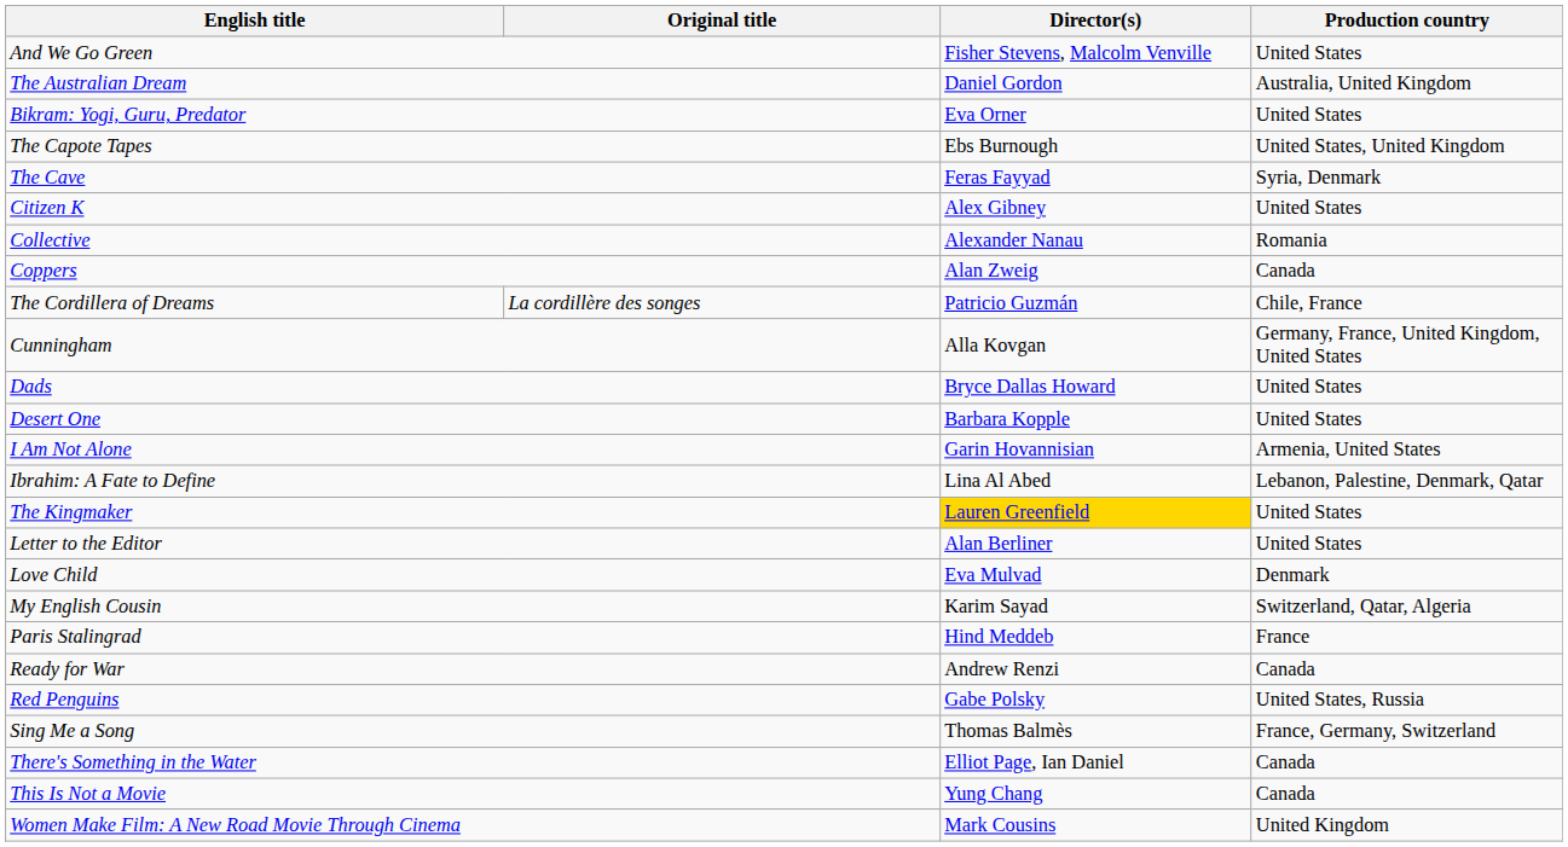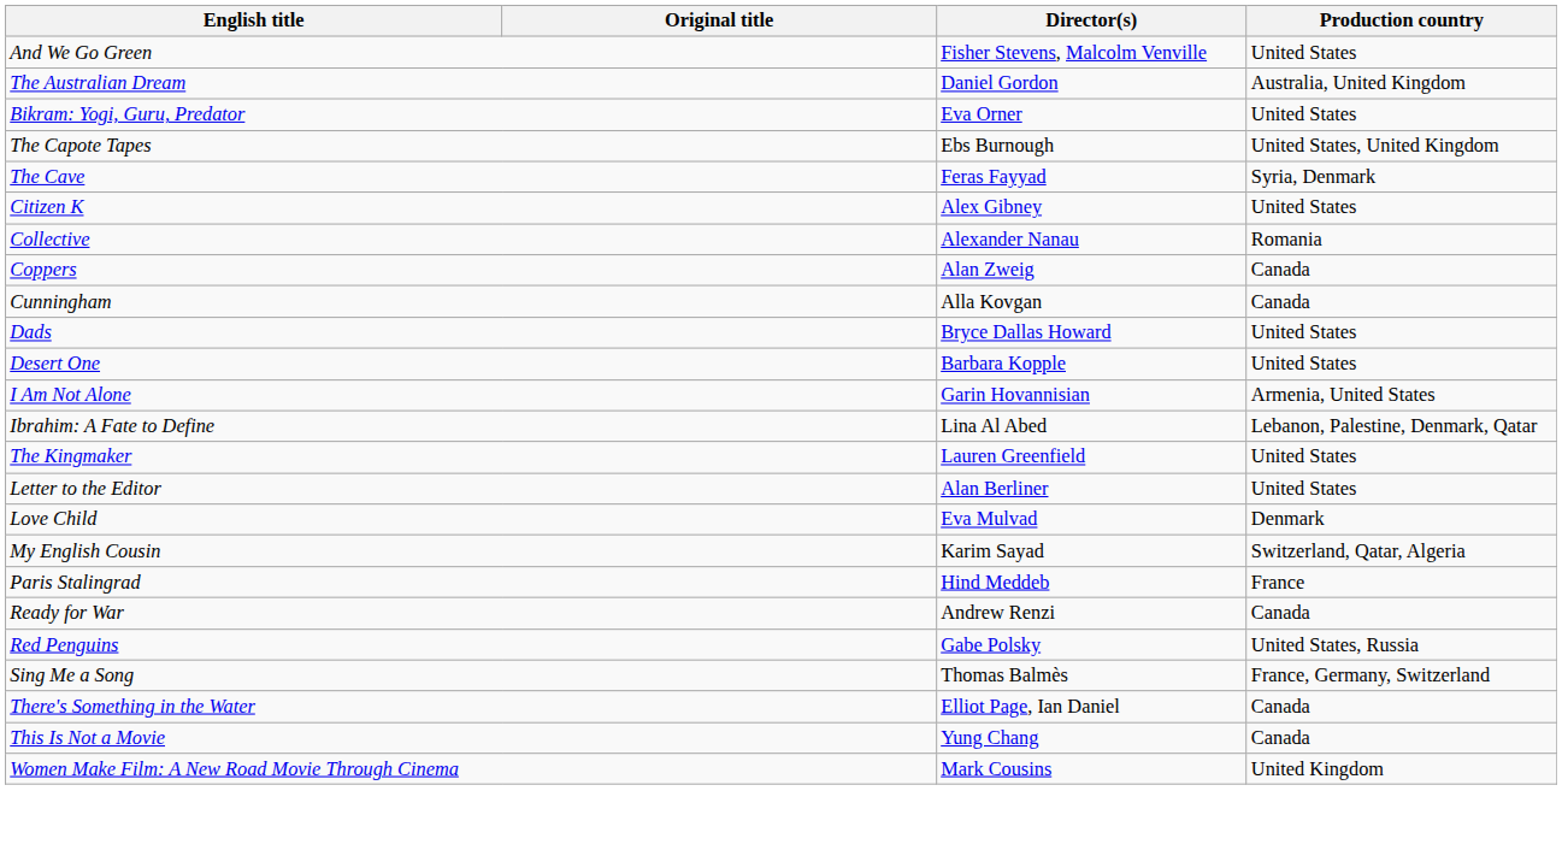- row: The Cordillera of Dreams | La cordillère des songes | Patricio Guzmán | Chile, France
Cunningham | Production country: Germany, France, United Kingdom, United States -> Canada
The Kingmaker | Director(s): gold background -> no background
